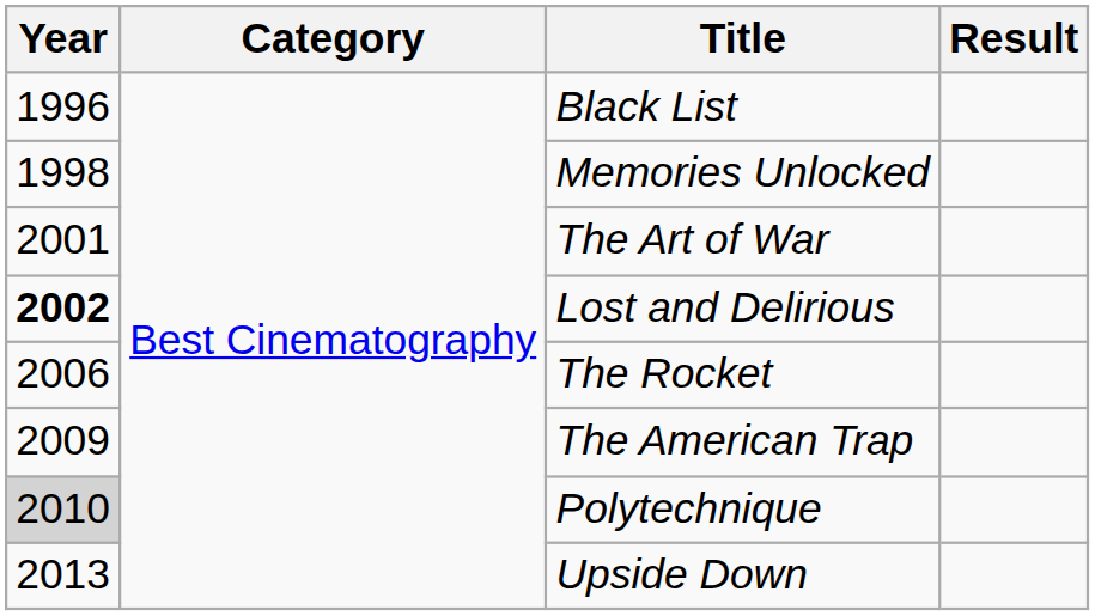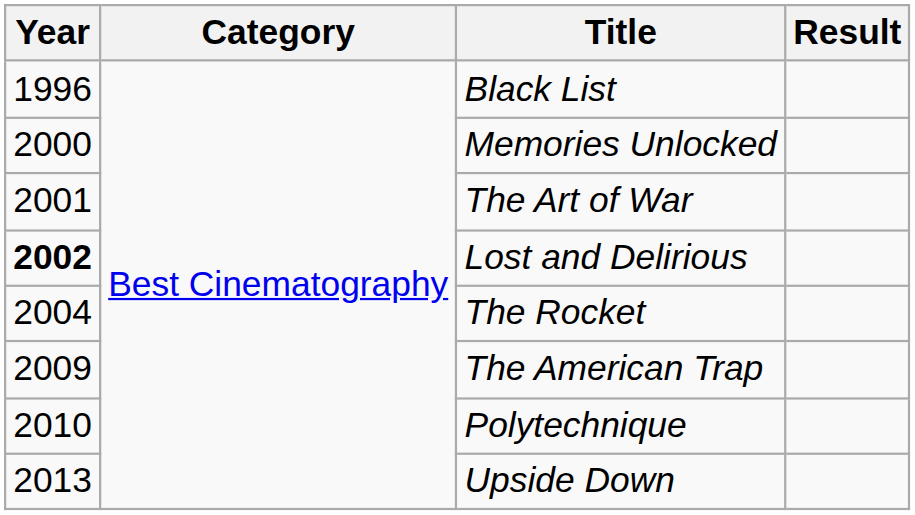Memories Unlocked | Year: 1998 -> 2000
The Rocket | Year: 2006 -> 2004
Polytechnique | Year: lightgrey background -> no background
